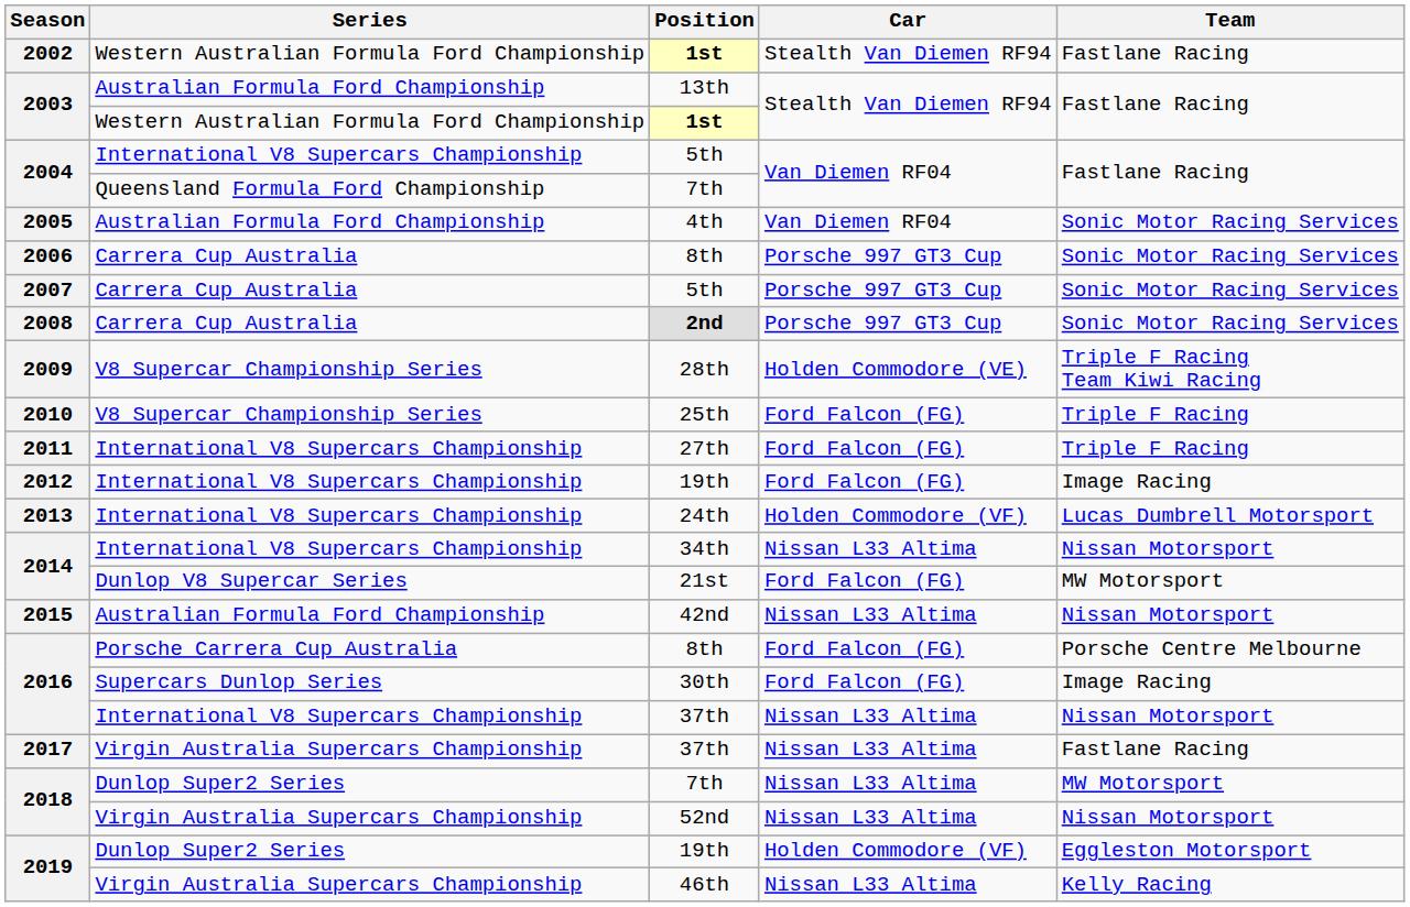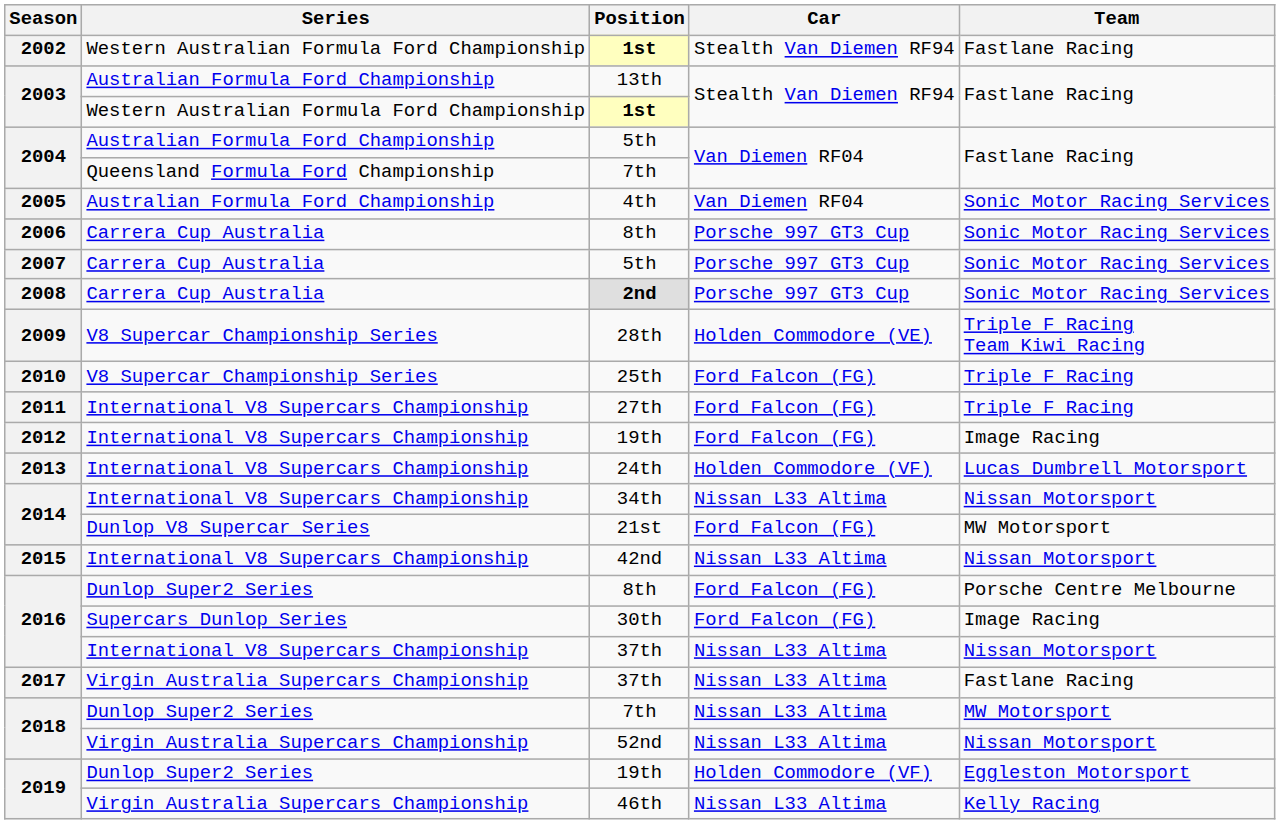2004 / 5th | Series: International V8 Supercars Championship -> Australian Formula Ford Championship
42nd | Series: Australian Formula Ford Championship -> International V8 Supercars Championship
2016 / 8th | Series: Porsche Carrera Cup Australia -> Dunlop Super2 Series
